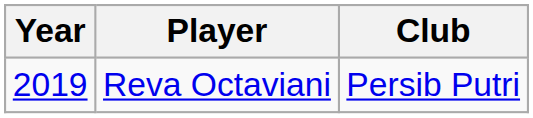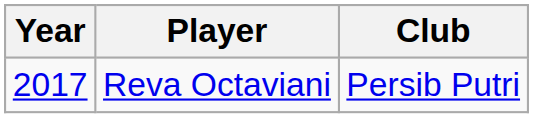Reva Octaviani | Year: 2019 -> 2017
